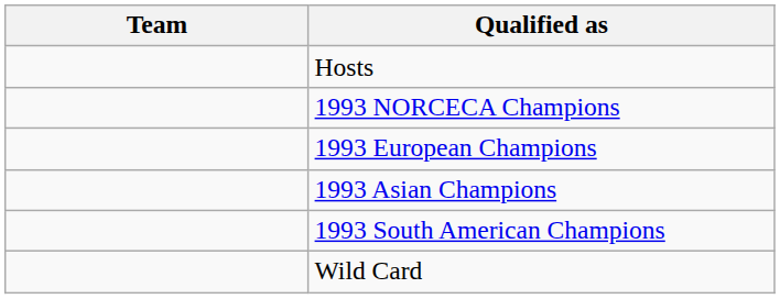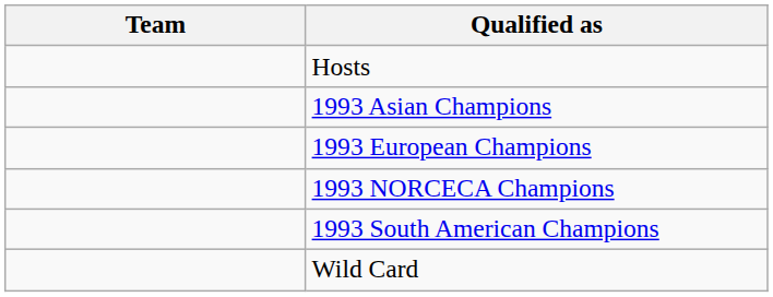rows swapped: 1993 Asian Champions <-> 1993 NORCECA Champions
